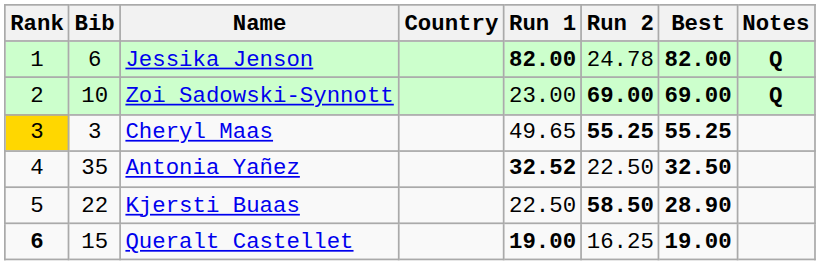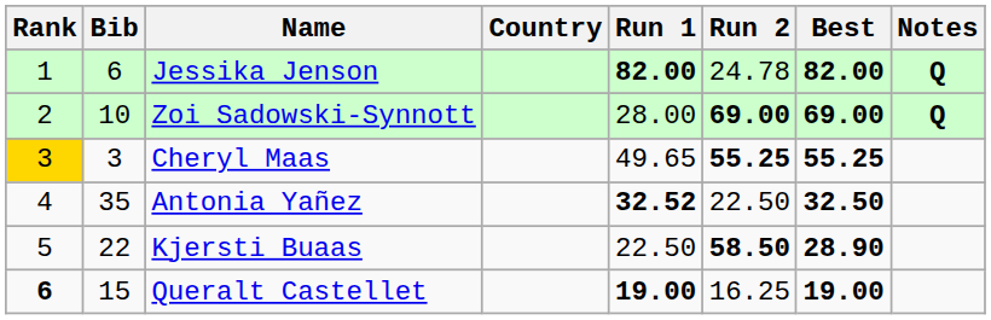Zoi Sadowski-Synnott | Run 1: 23.00 -> 28.00
